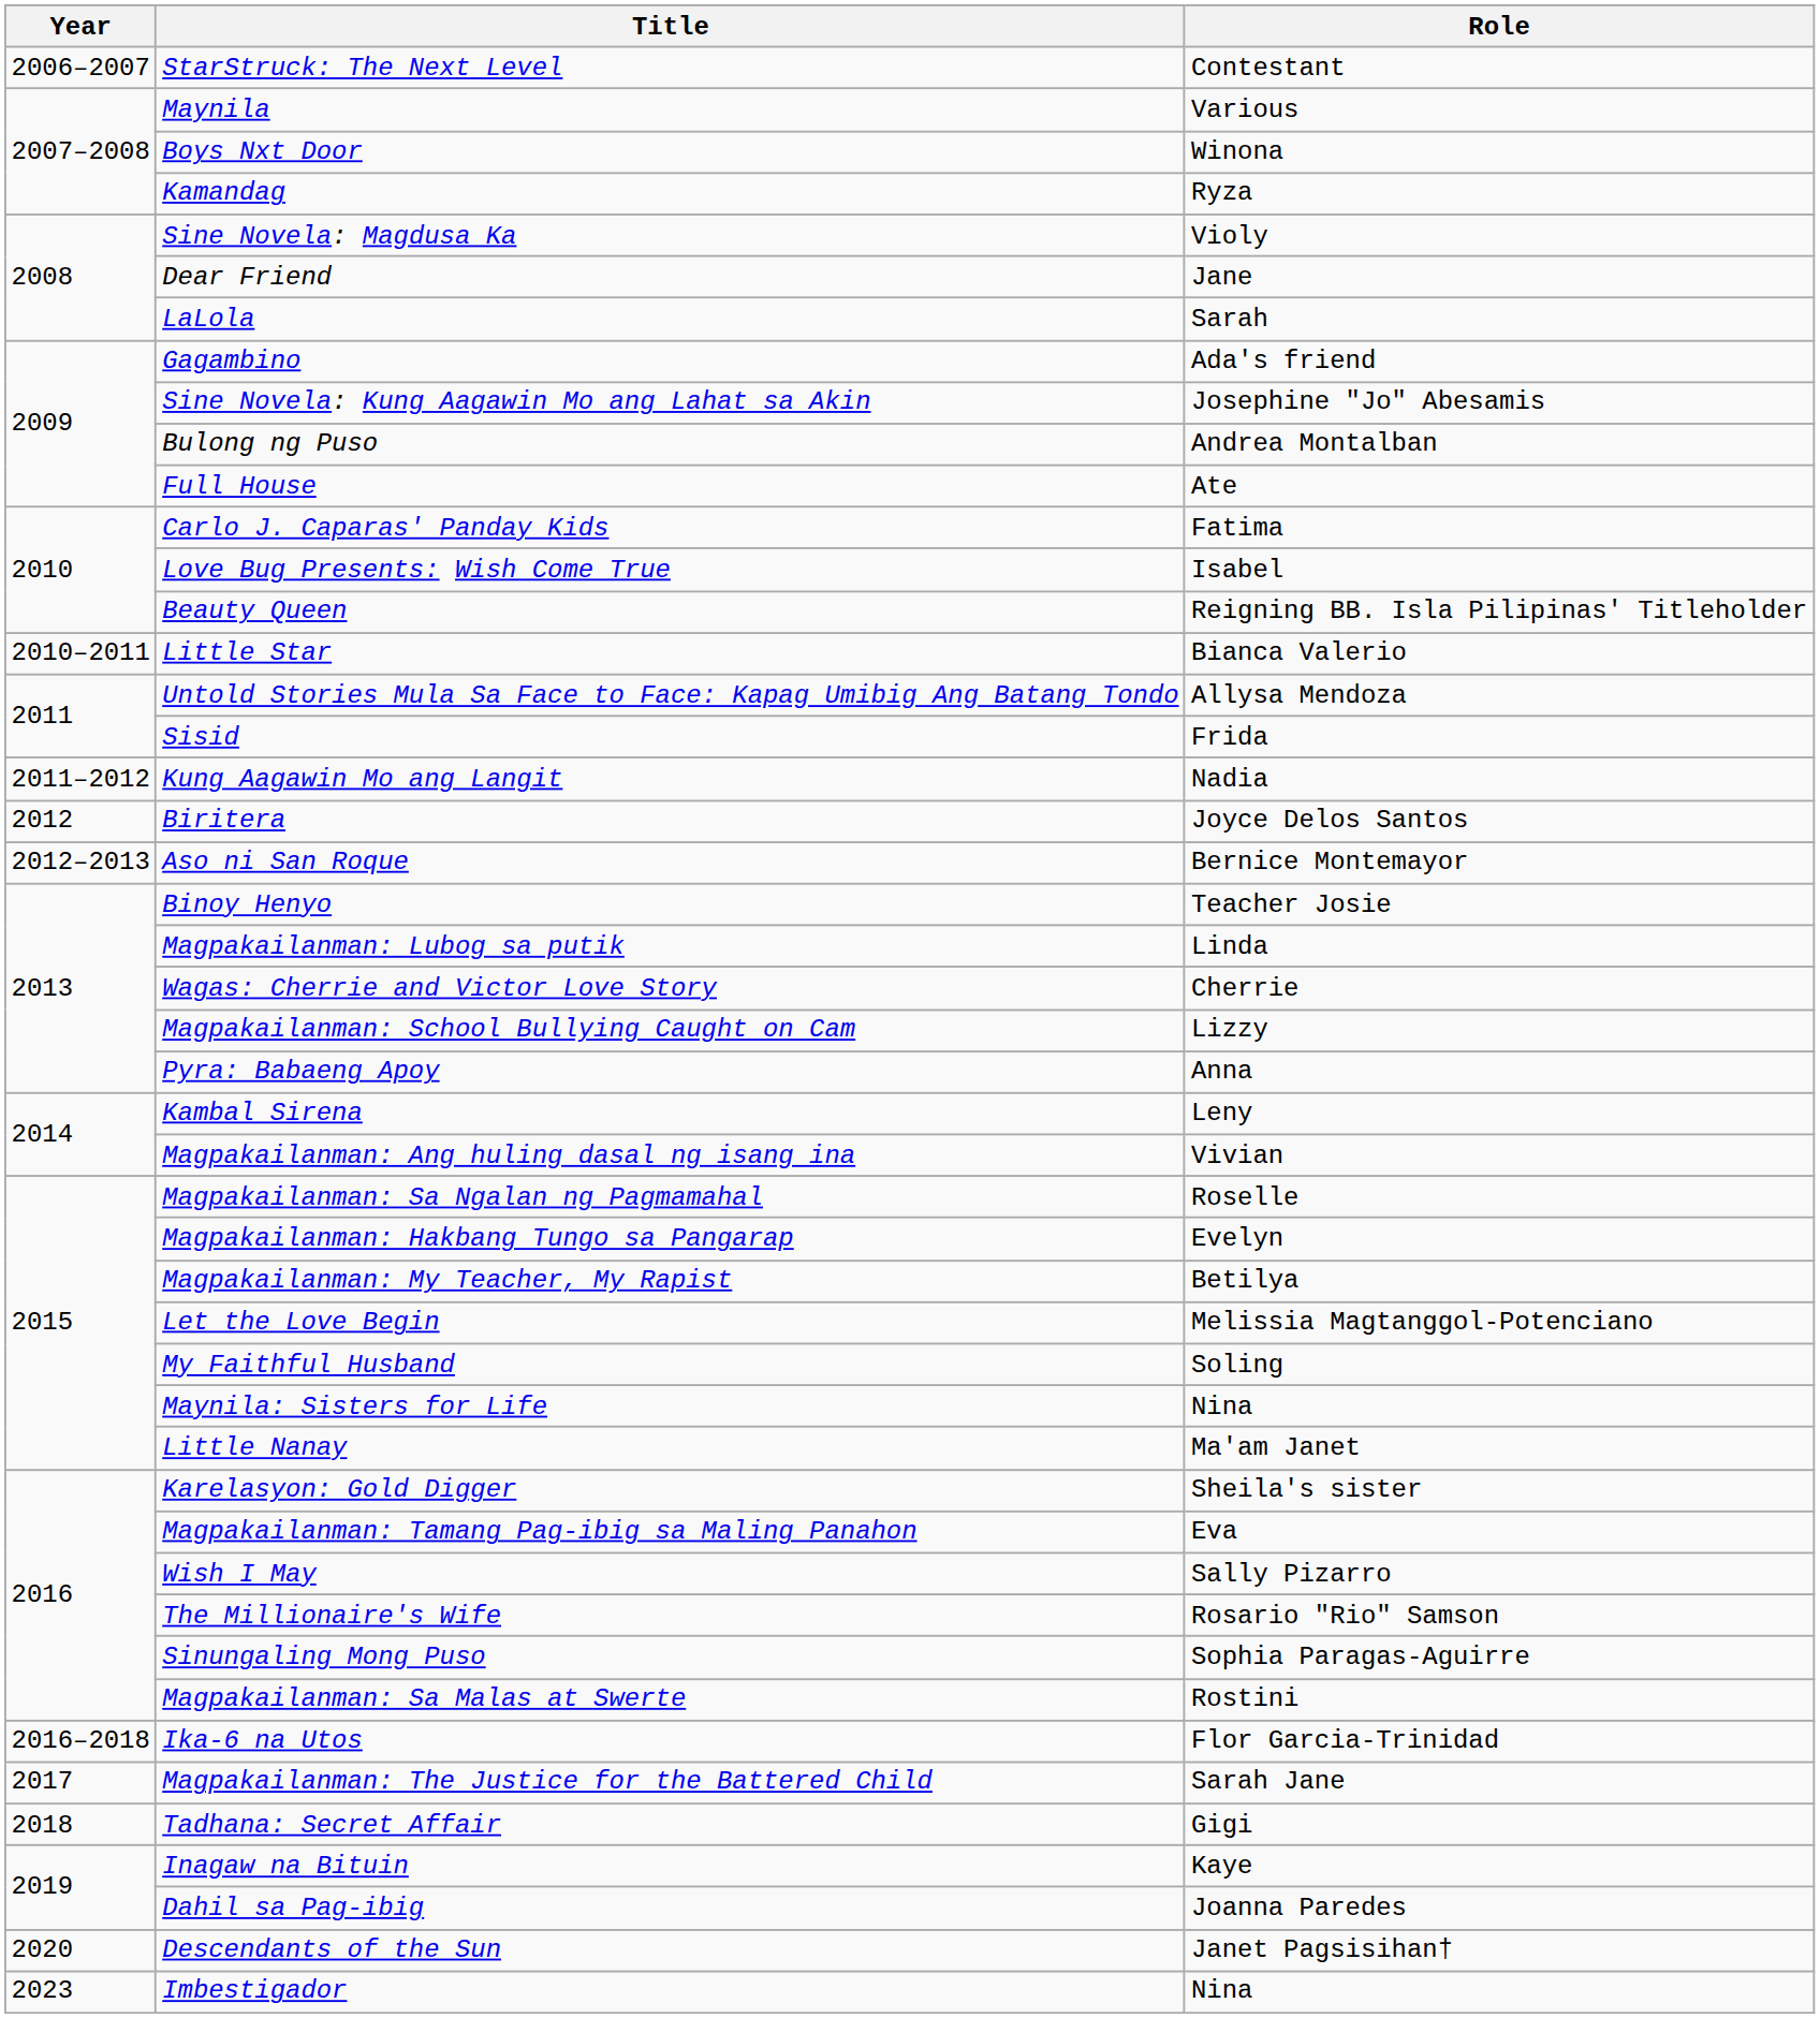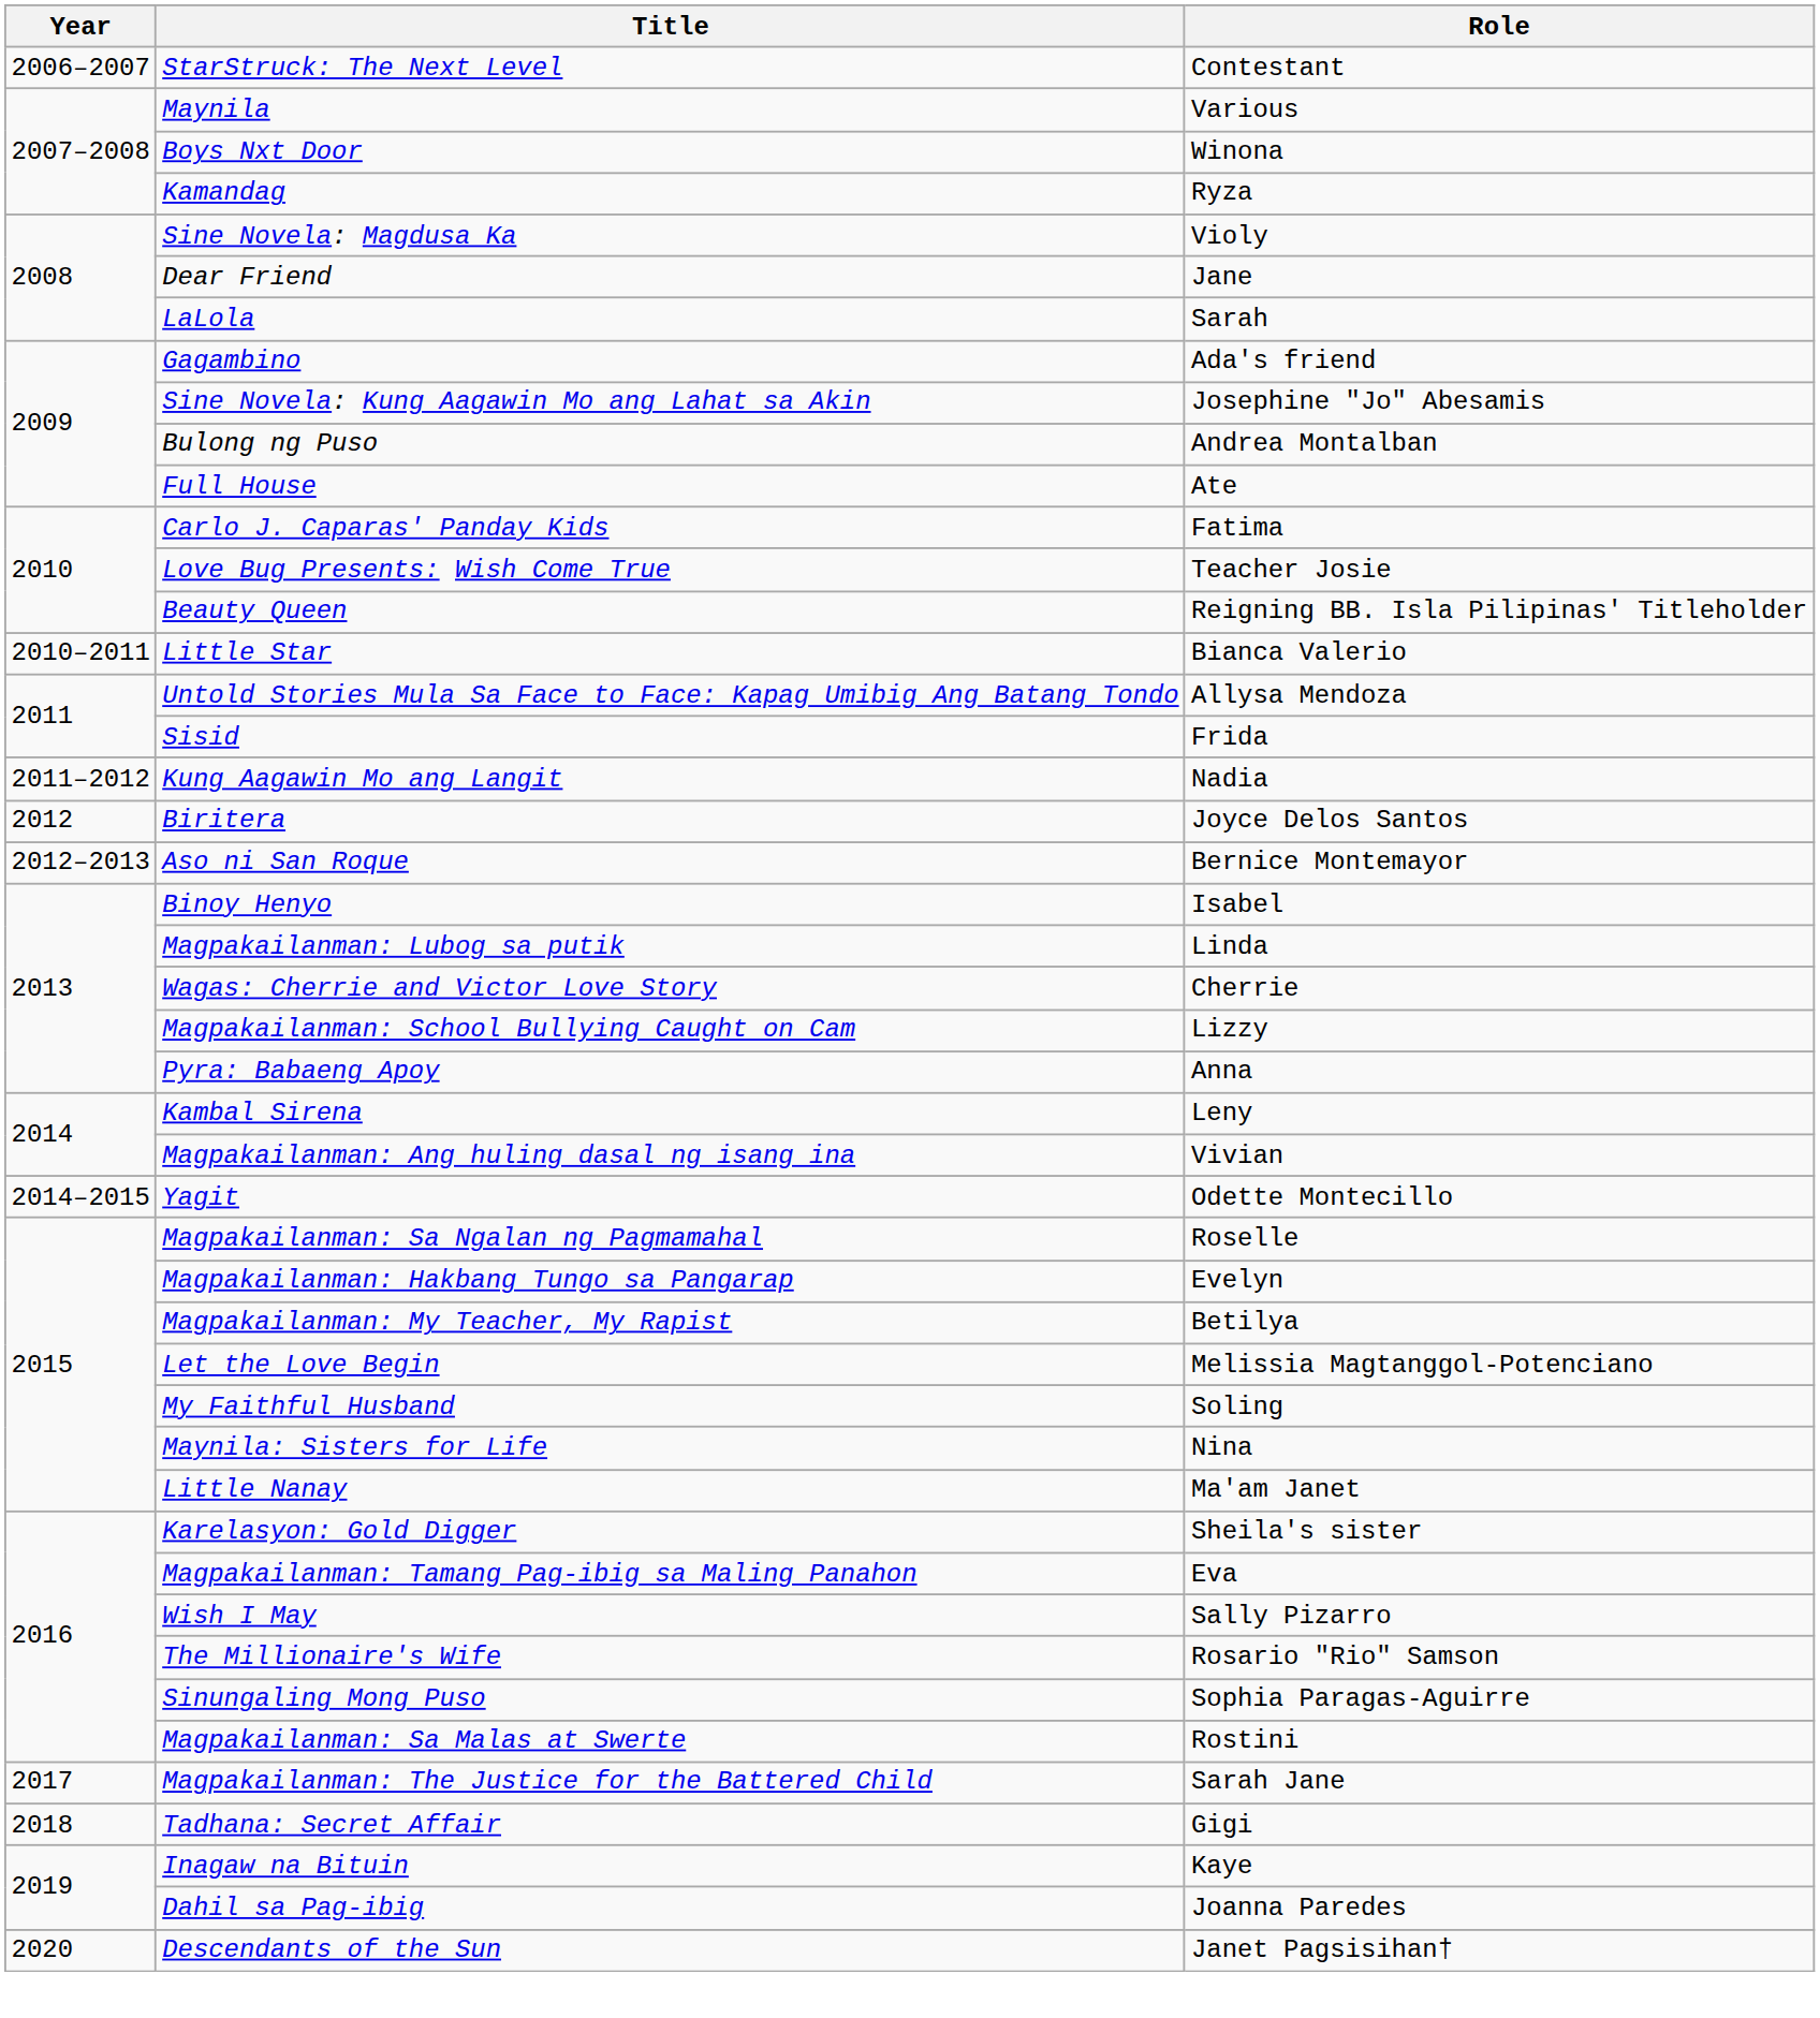Love Bug Presents: Wish Come True | Role: Isabel -> Teacher Josie
Binoy Henyo | Role: Teacher Josie -> Isabel
+ row: 2014–2015 | Yagit | Odette Montecillo
- row: 2016–2018 | Ika-6 na Utos | Flor Garcia-Trinidad
- row: 2023 | Imbestigador | Nina
